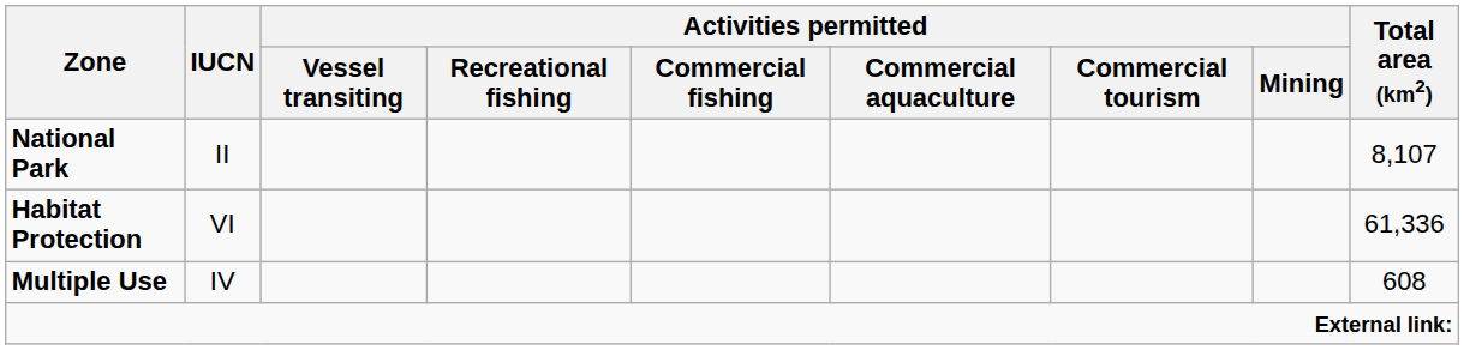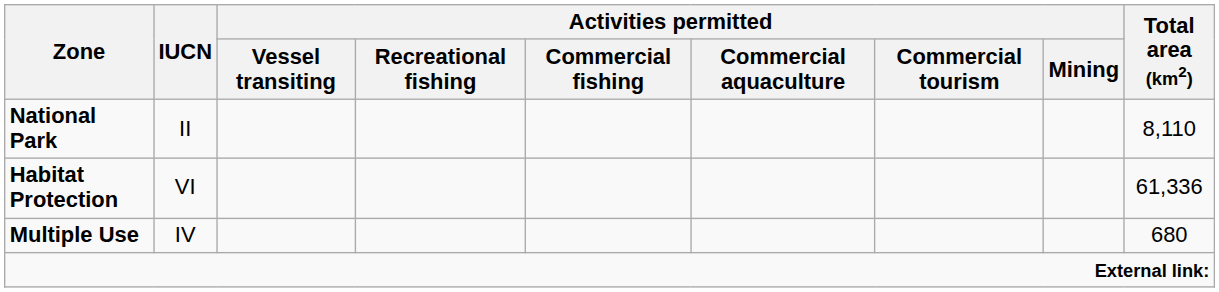National Park | Total area (km2): 8,107 -> 8,110
Multiple Use | Total area (km2): 608 -> 680
